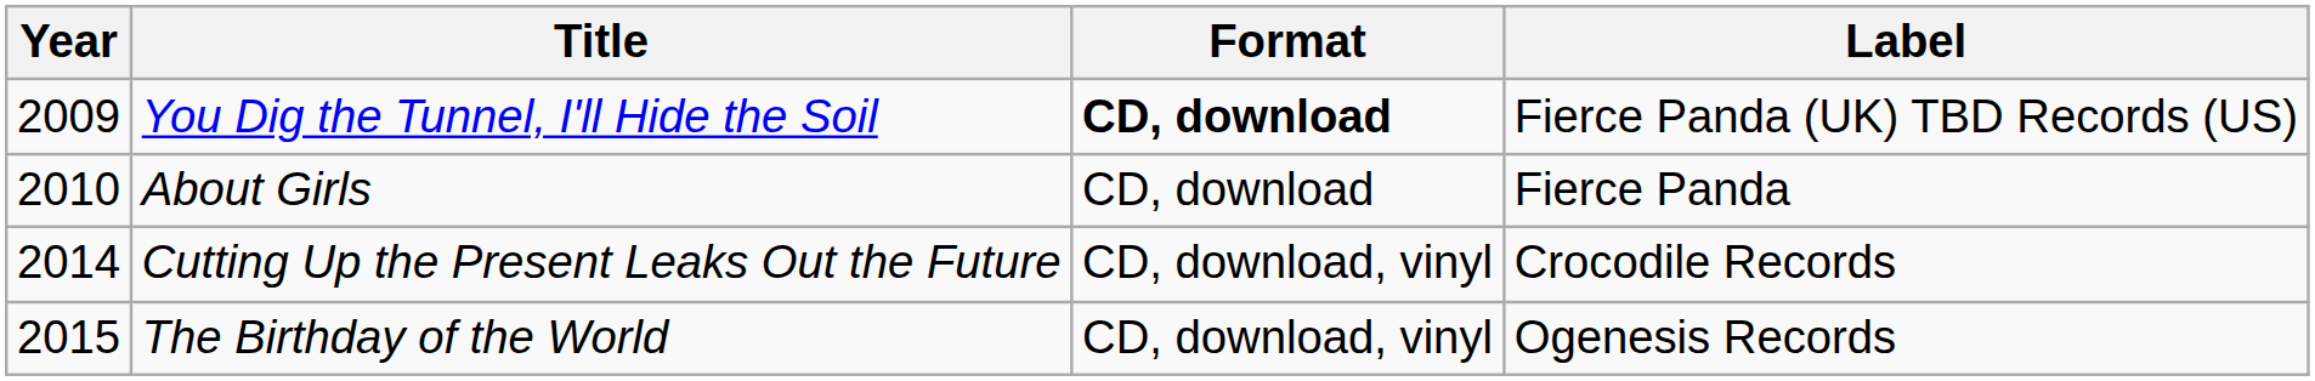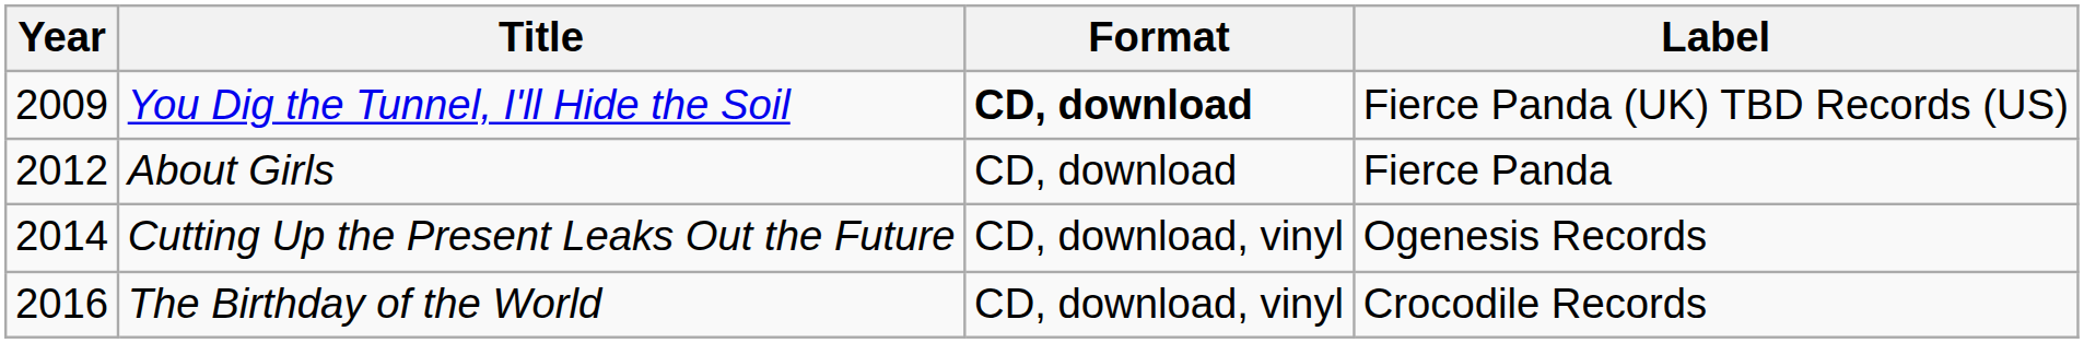About Girls | Year: 2010 -> 2012
Cutting Up the Present Leaks Out the Future | Label: Crocodile Records -> Ogenesis Records
The Birthday of the World | Year: 2015 -> 2016
The Birthday of the World | Label: Ogenesis Records -> Crocodile Records
